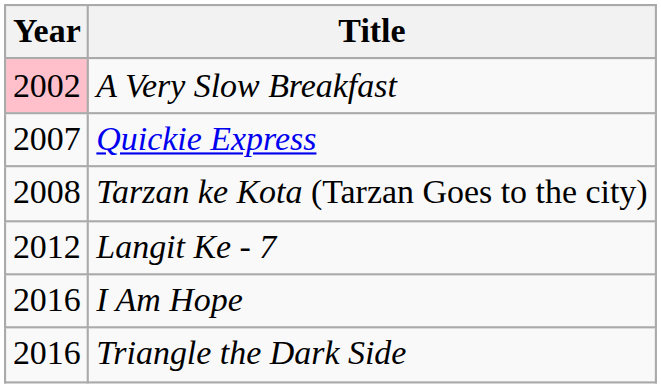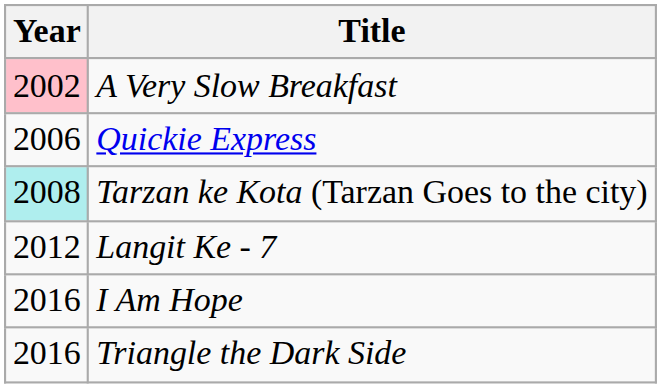Quickie Express | Year: 2007 -> 2006
Tarzan ke Kota (Tarzan Goes to the city) | Year: no background -> paleturquoise background
